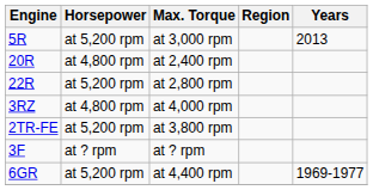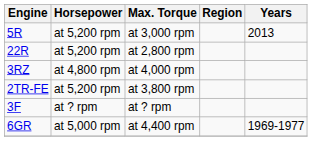- row: 20R | at 4,800 rpm | at 2,400 rpm
at 4,400 rpm | Horsepower: at 5,200 rpm -> at 5,000 rpm
